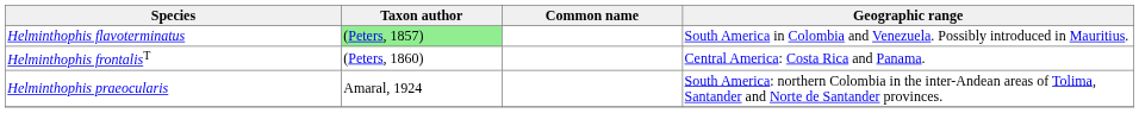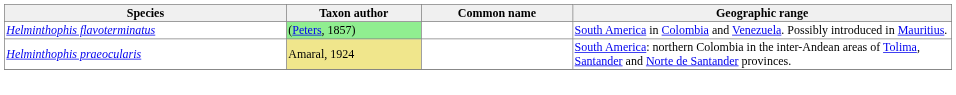- row: Helminthophis frontalisT | (Peters, 1860) | Central America: Costa Rica and Panama.
Helminthophis praeocularis | Taxon author: no background -> khaki background
